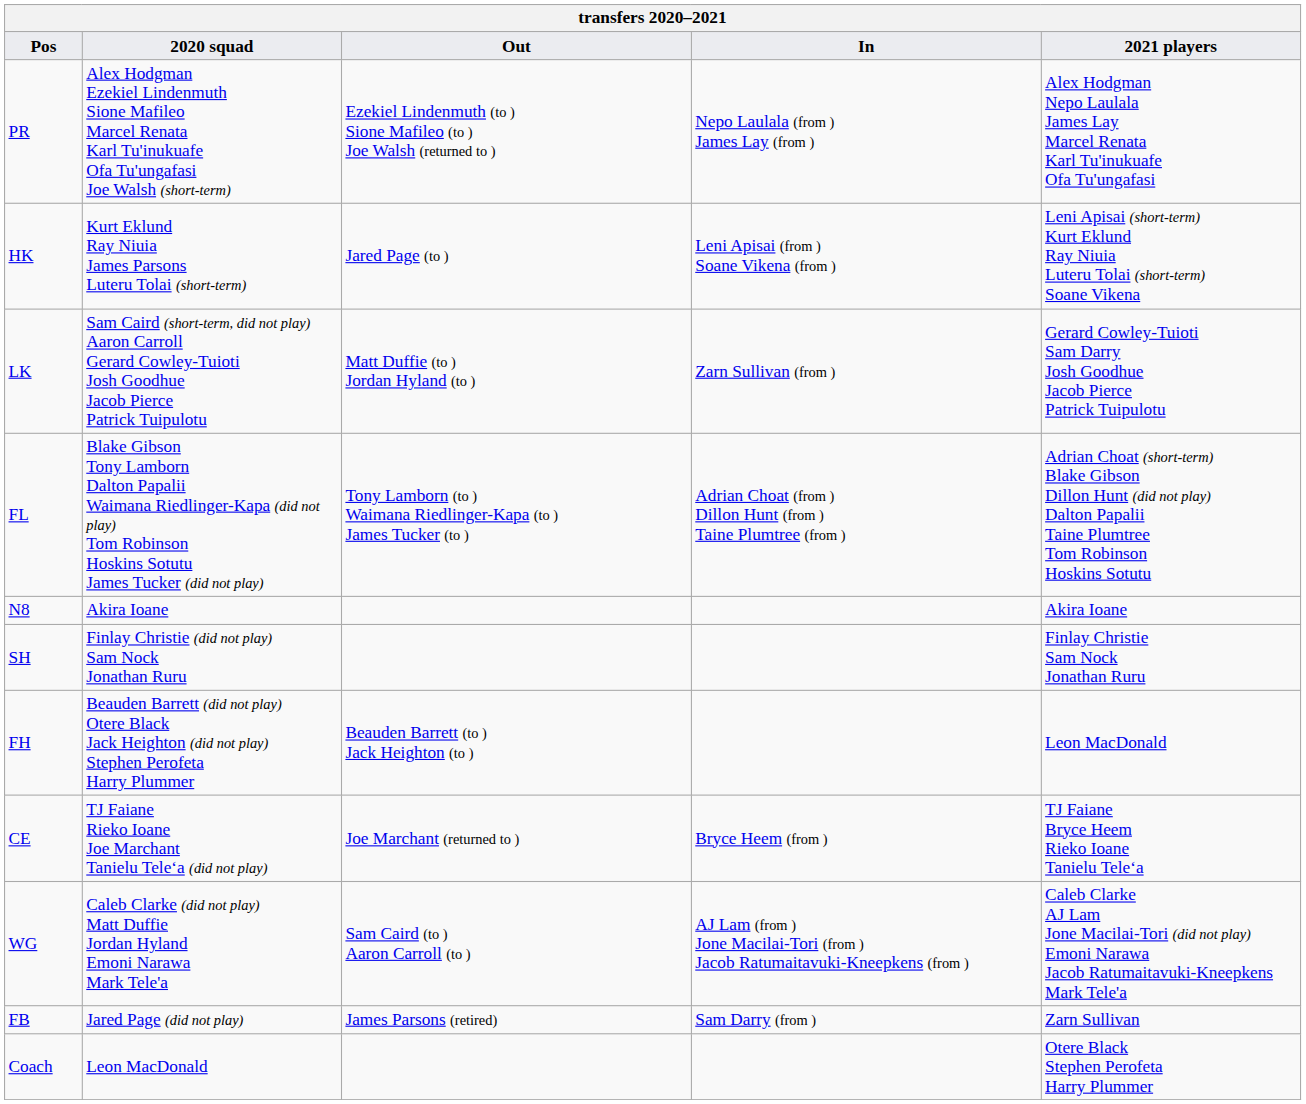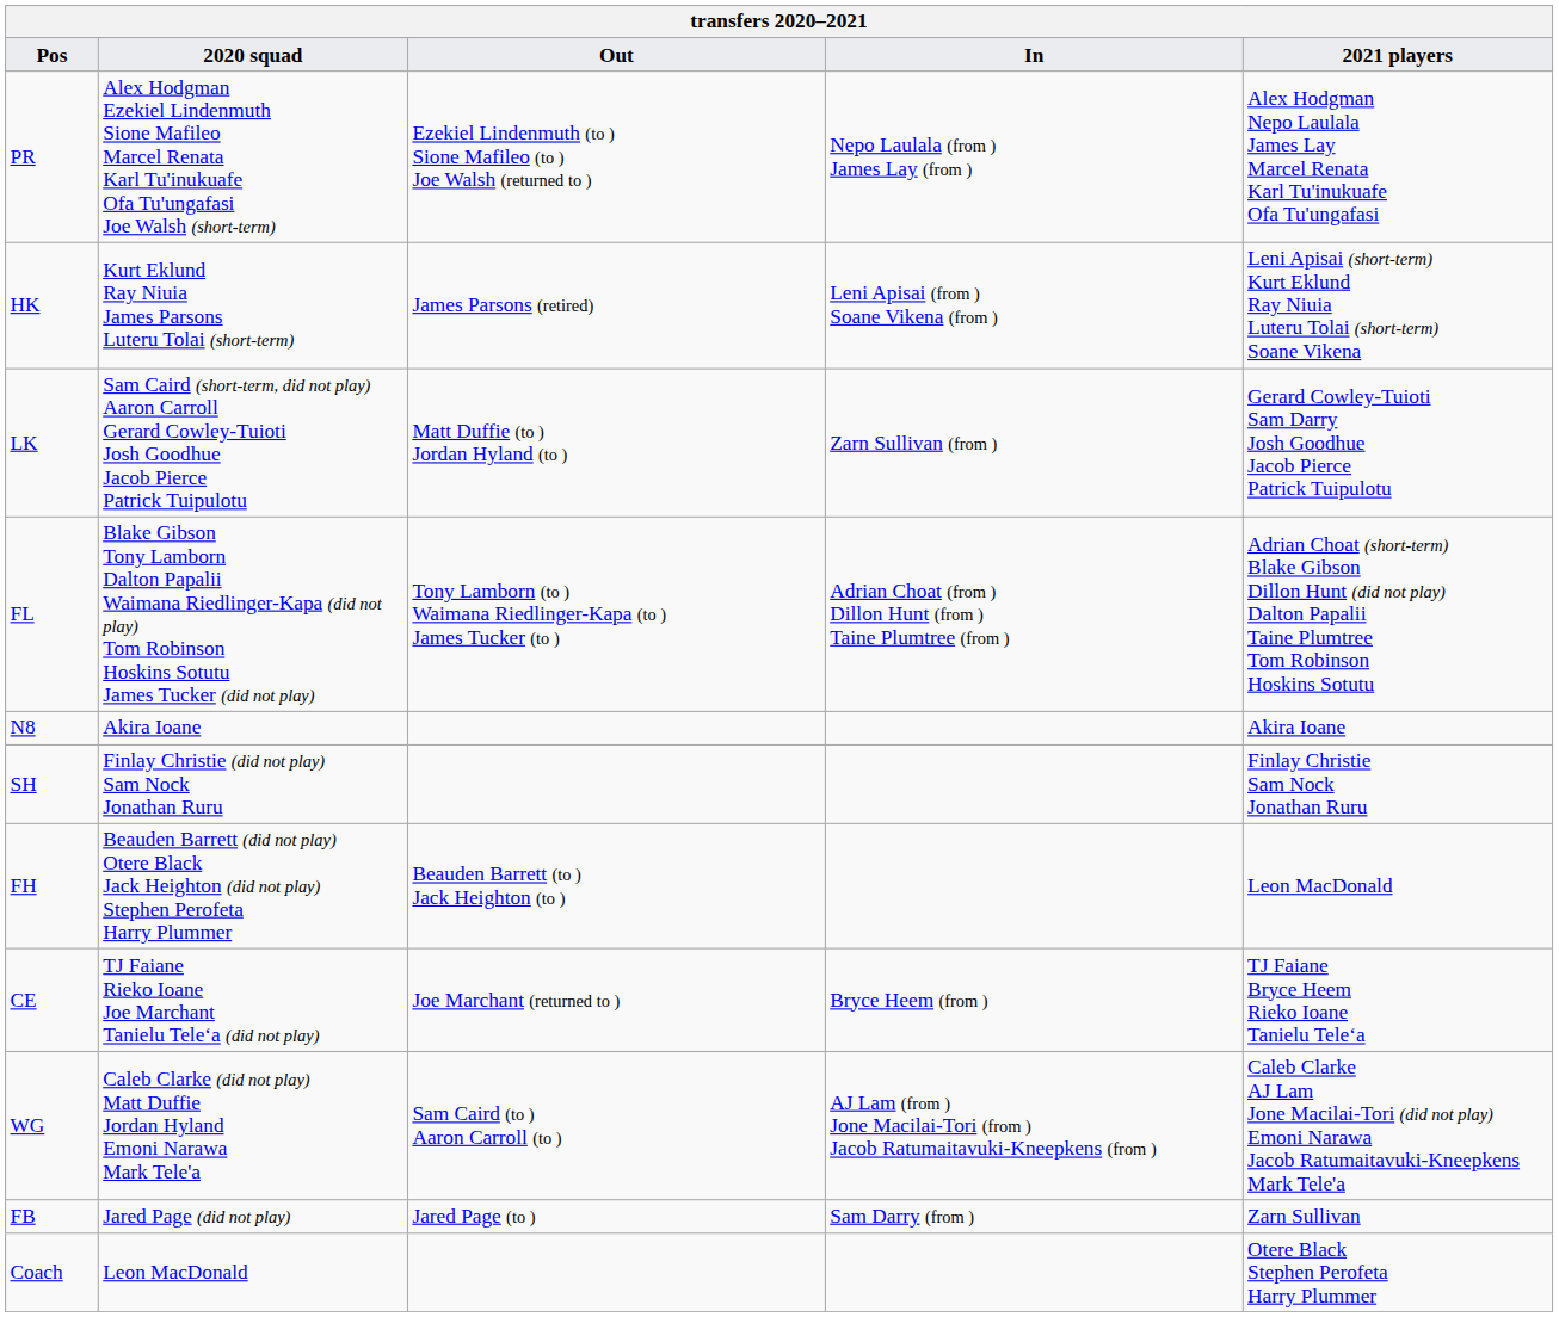HK | Out: Jared Page (to ) -> James Parsons (retired)
FB | Out: James Parsons (retired) -> Jared Page (to )
